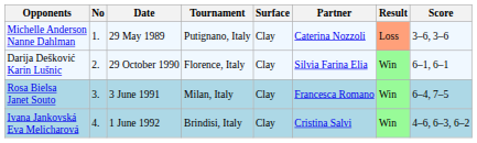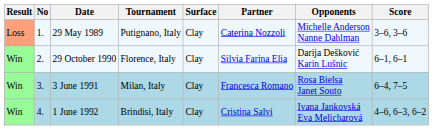columns swapped: Result <-> Opponents
